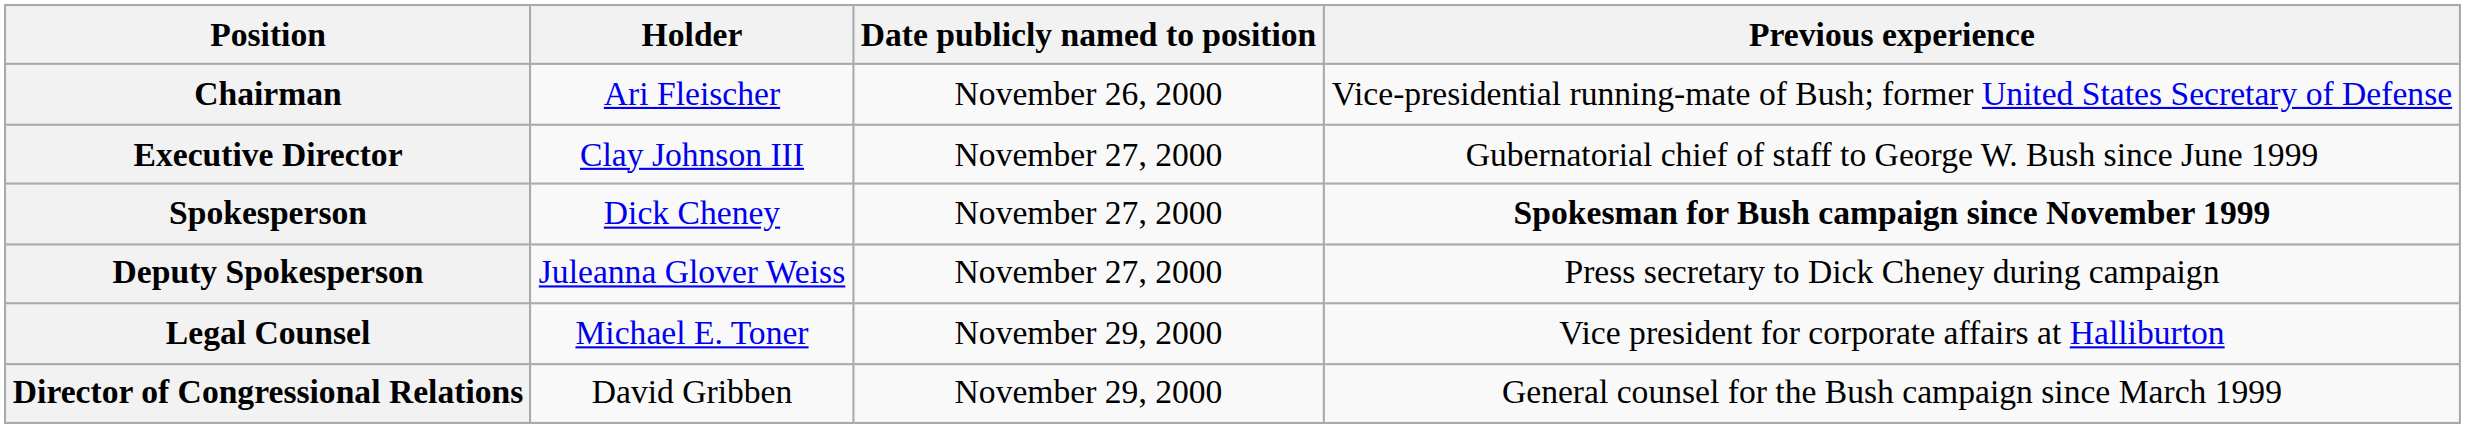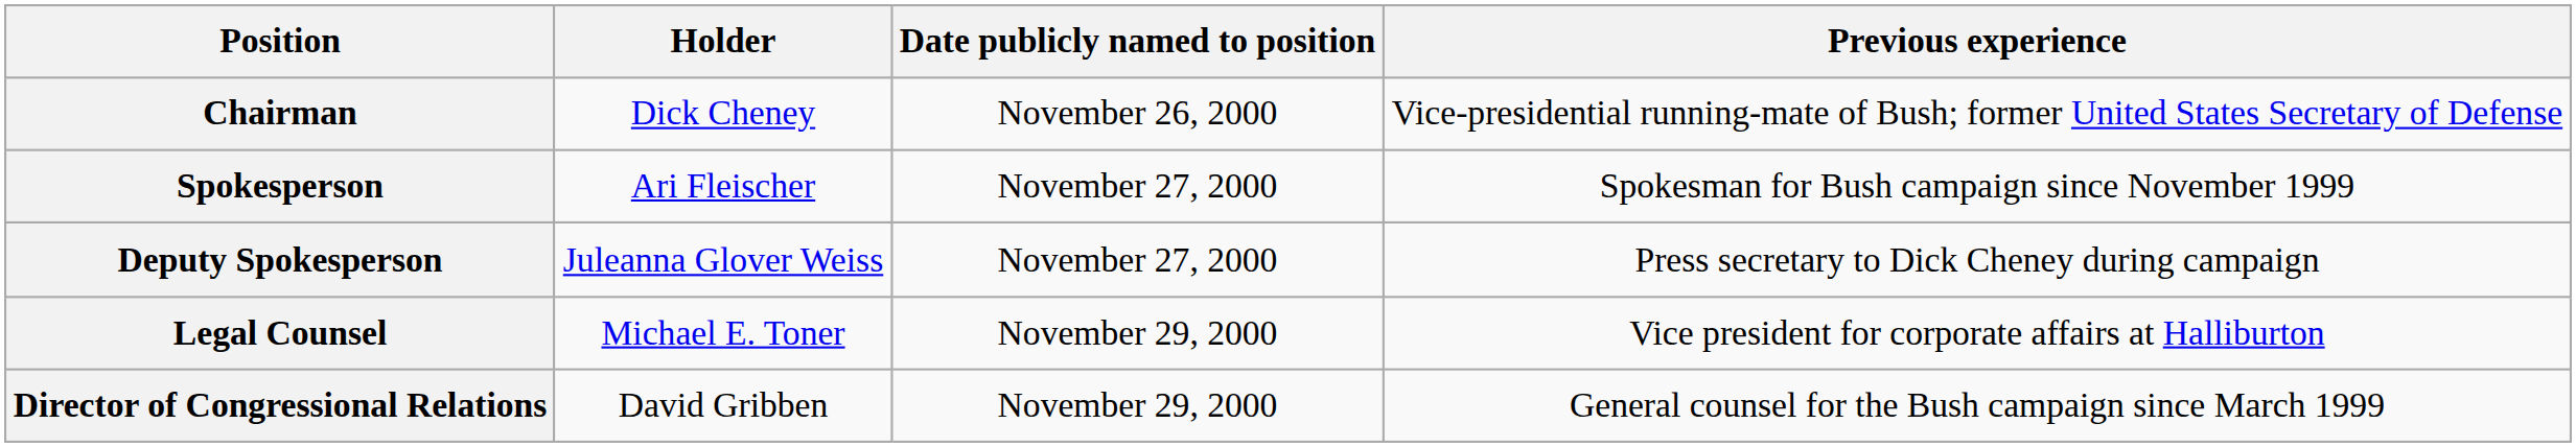Chairman | Holder: Ari Fleischer -> Dick Cheney
- row: Executive Director | Clay Johnson III | November 27, 2000 | Gubernatorial chief of staff to George W. Bush since June 1999
Spokesperson | Holder: Dick Cheney -> Ari Fleischer
Spokesperson | Previous experience: bold -> normal
